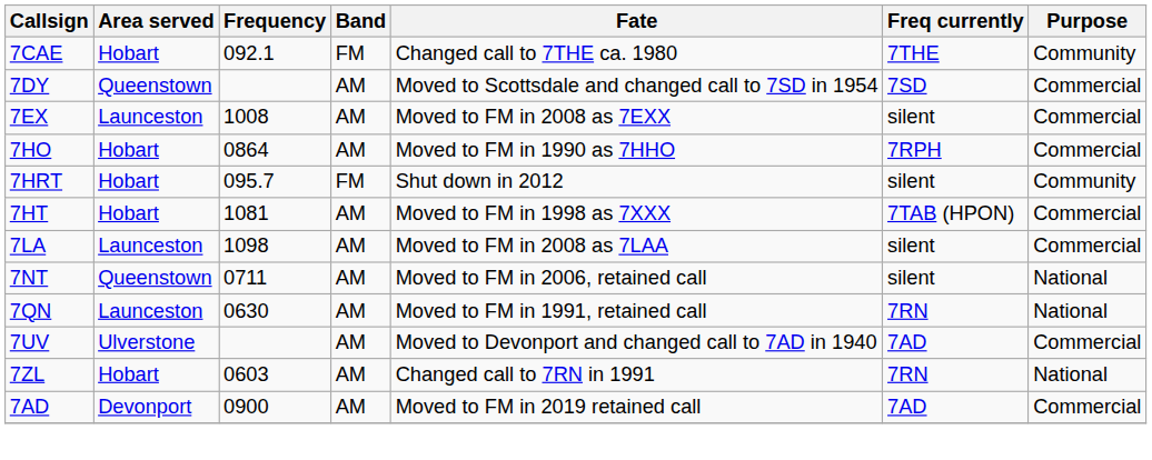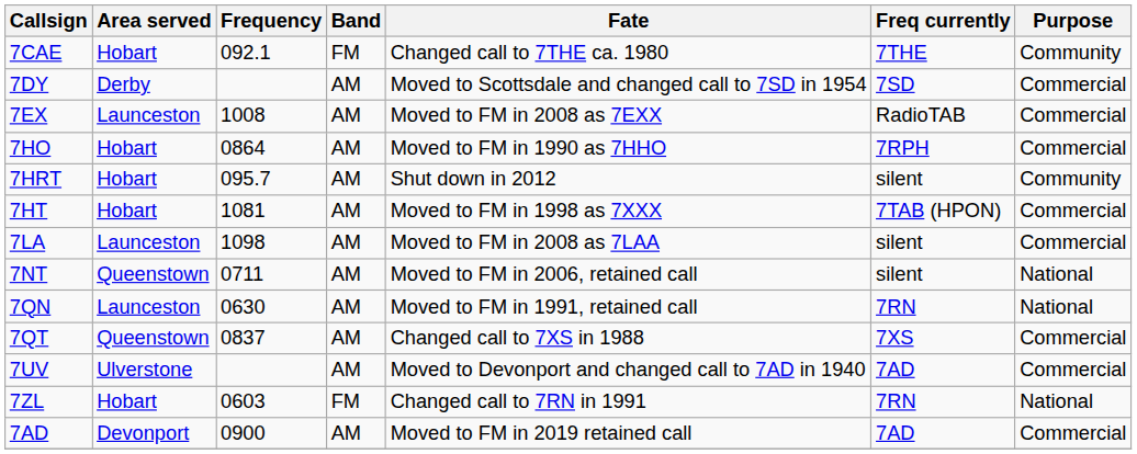7DY | Area served: Queenstown -> Derby
7EX | Freq currently: silent -> RadioTAB
7HRT | Band: FM -> AM
+ row: 7QT | Queenstown | 0837 | AM | Changed call to 7XS in 1988 | 7XS | Commercial
7ZL | Band: AM -> FM
